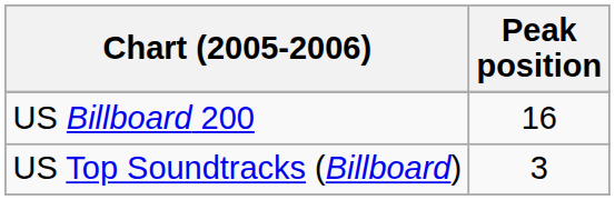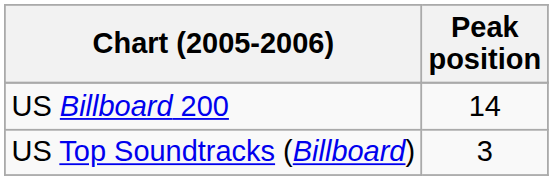US Billboard 200 | Peak position: 16 -> 14
